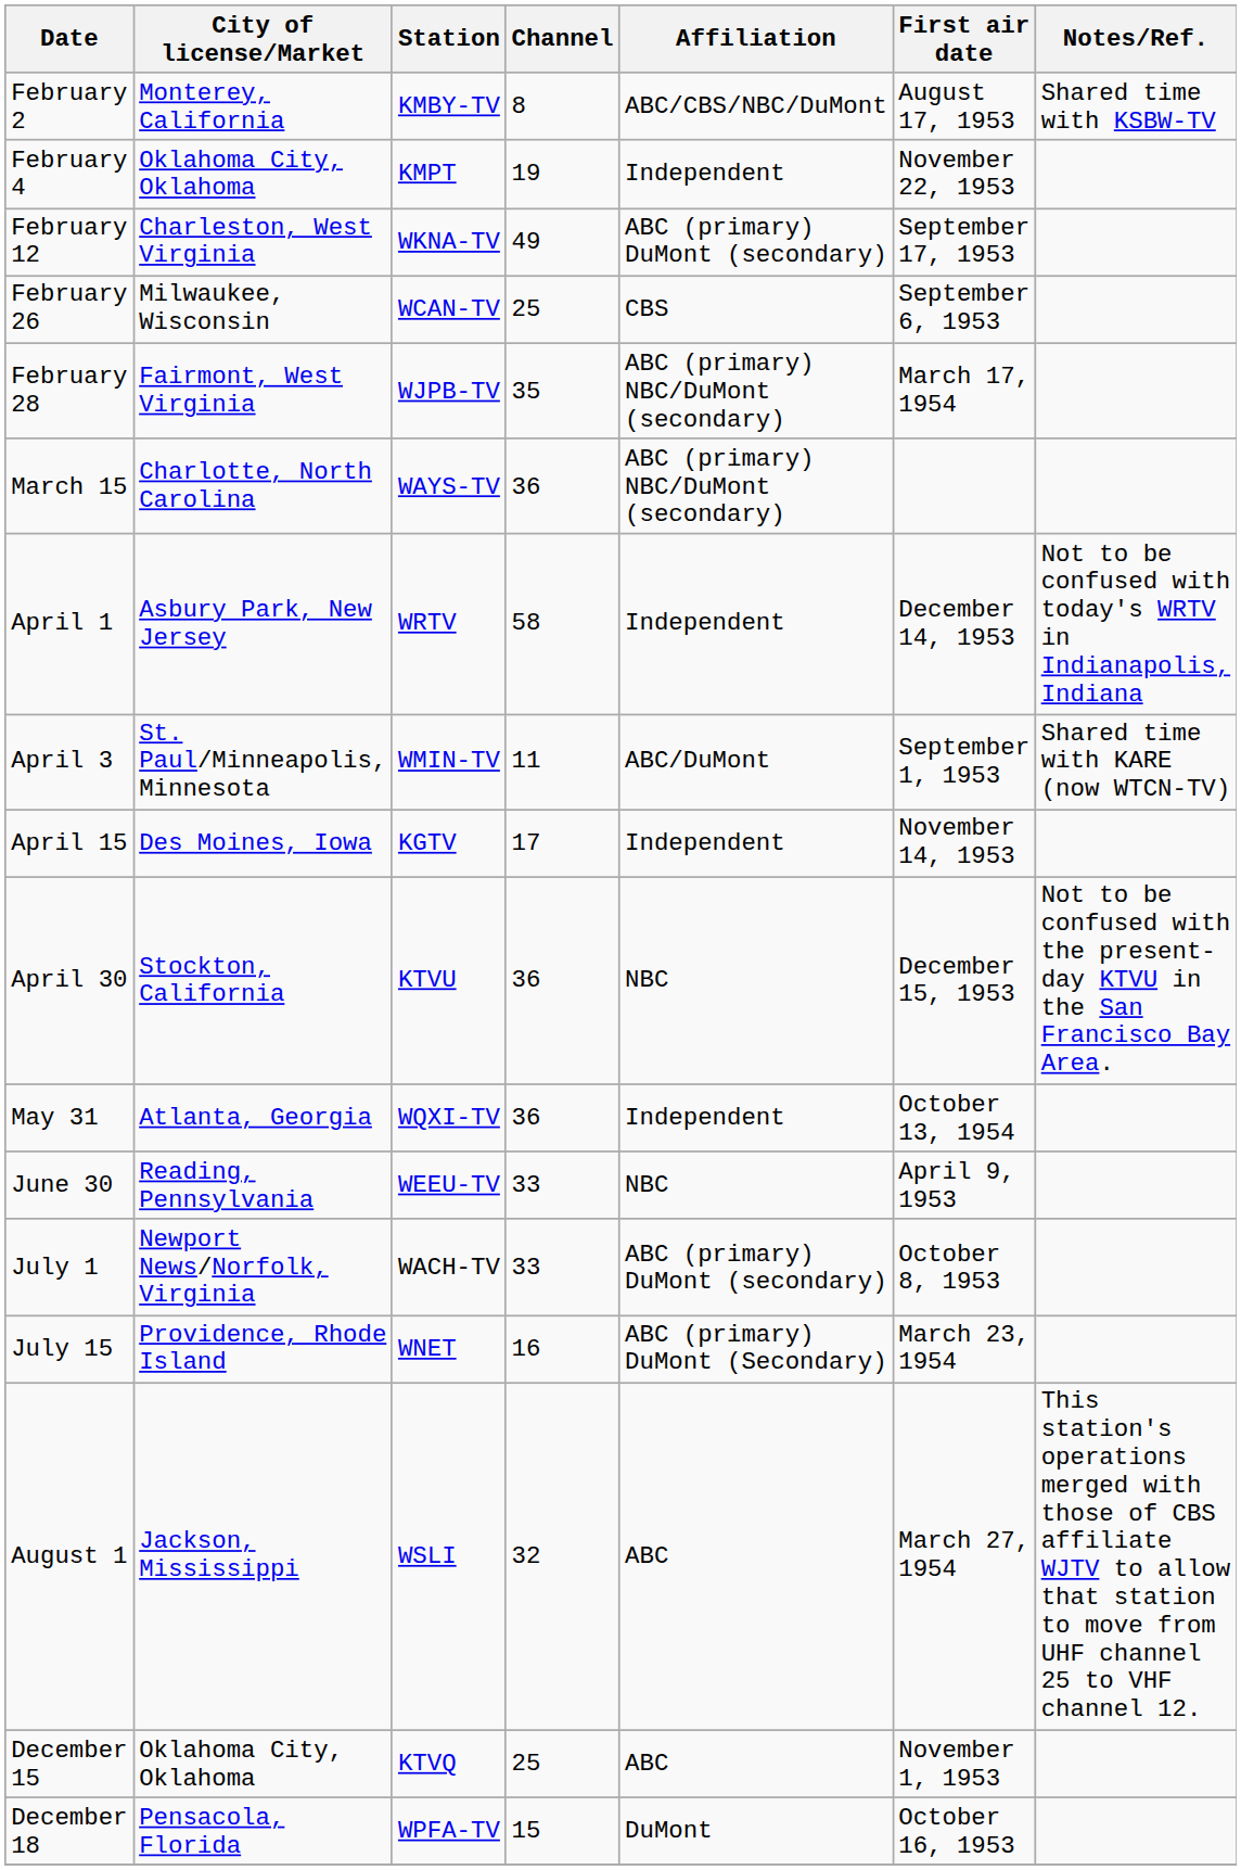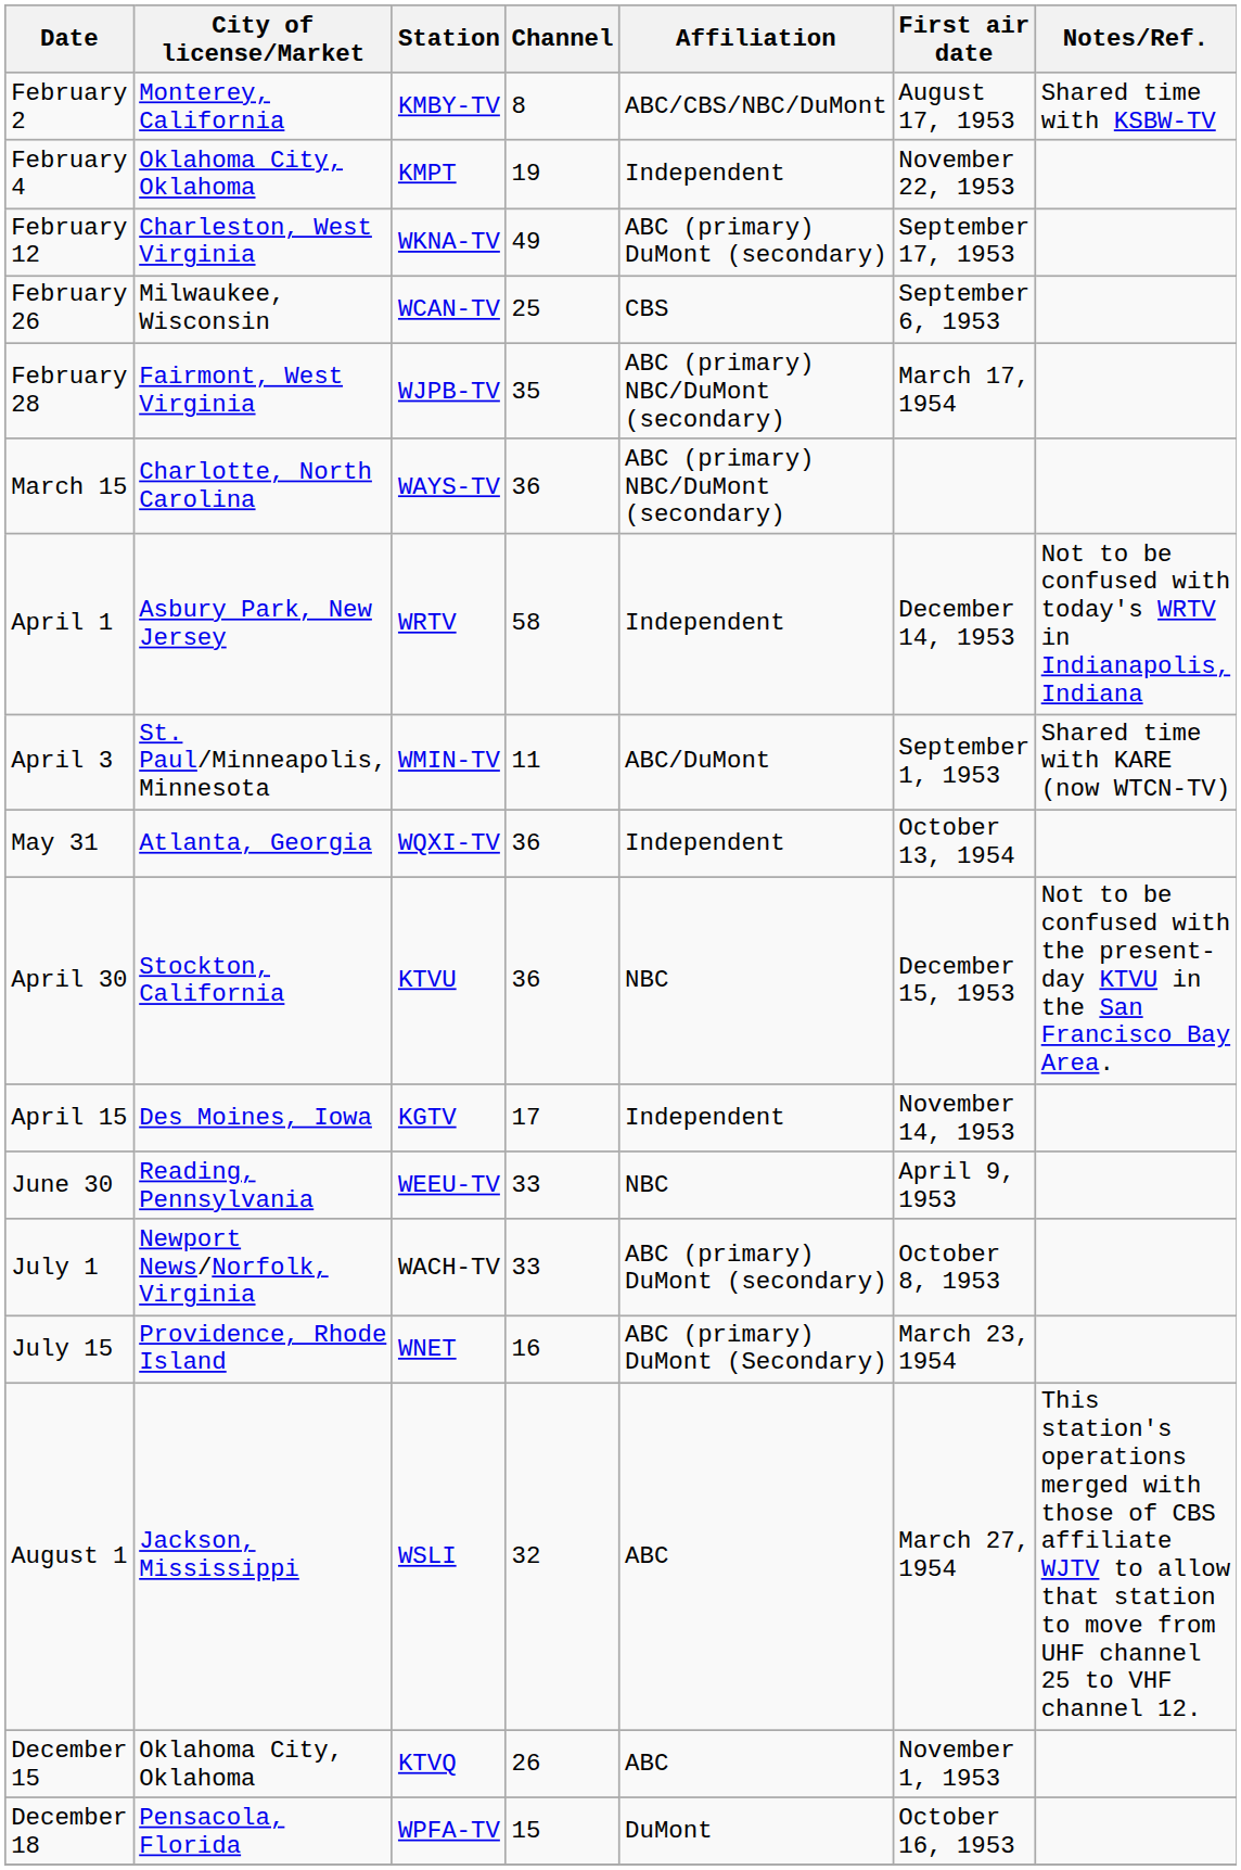rows swapped: April 15 <-> May 31
December 15 | Channel: 25 -> 26
